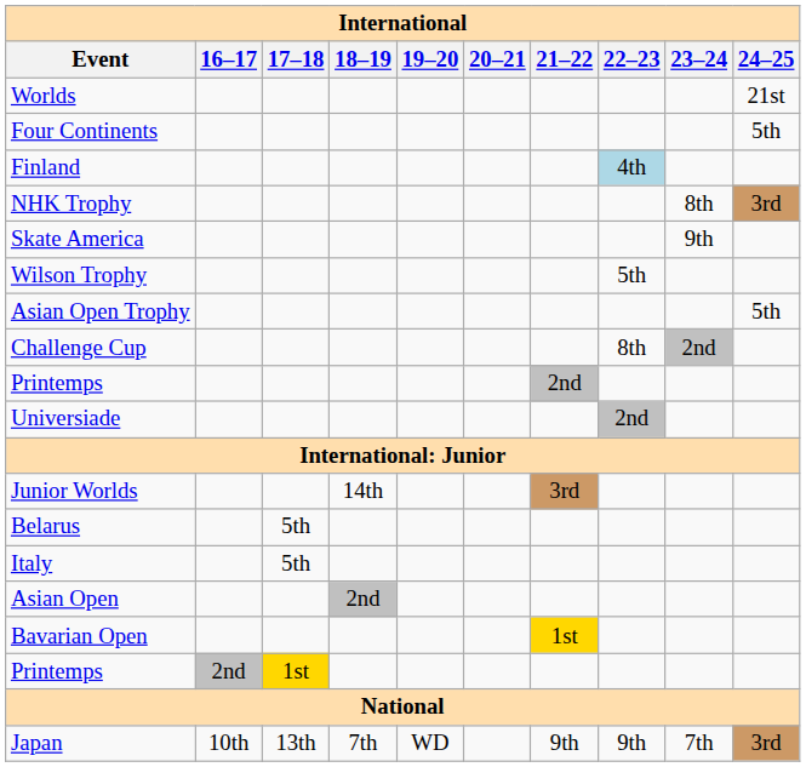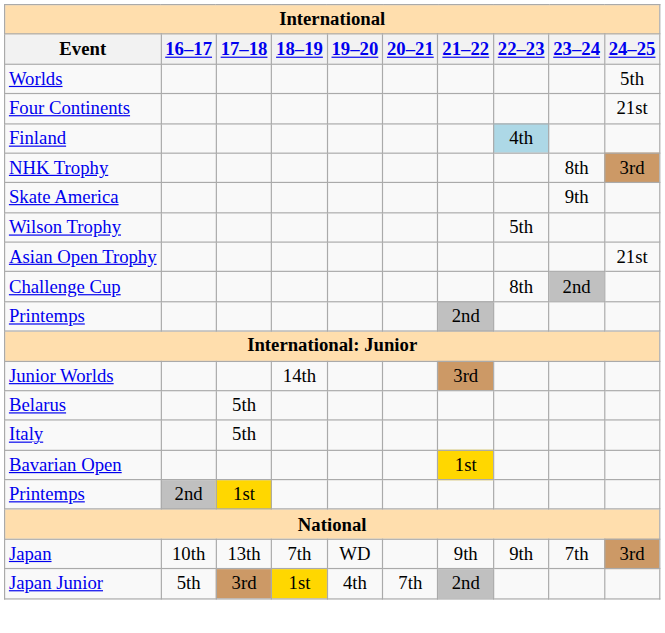Worlds | 24–25: 21st -> 5th
Four Continents | 24–25: 5th -> 21st
Asian Open Trophy | 24–25: 5th -> 21st
- row: Universiade | 2nd
- row: Asian Open | 2nd
+ row: Japan Junior | 5th | 3rd | 1st | 4th | 7th | 2nd
